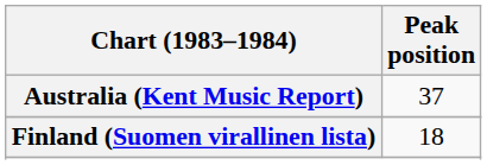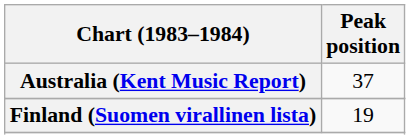Finland (Suomen virallinen lista) | Peak position: 18 -> 19
